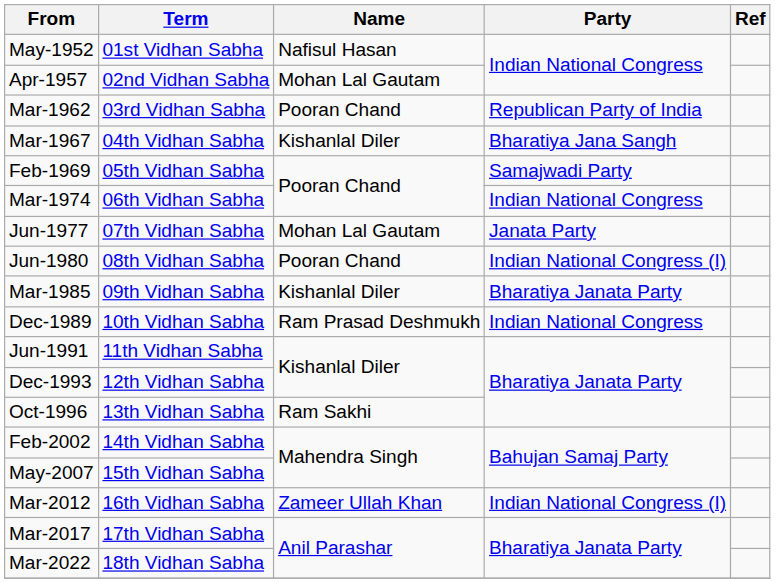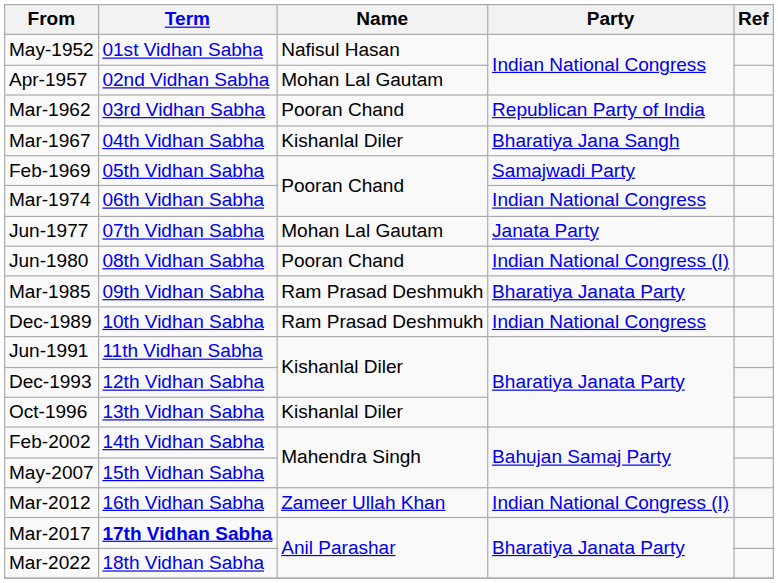Mar-1985 | Name: Kishanlal Diler -> Ram Prasad Deshmukh
Oct-1996 | Name: Ram Sakhi -> Kishanlal Diler
Mar-2017 | Term: normal -> bold
